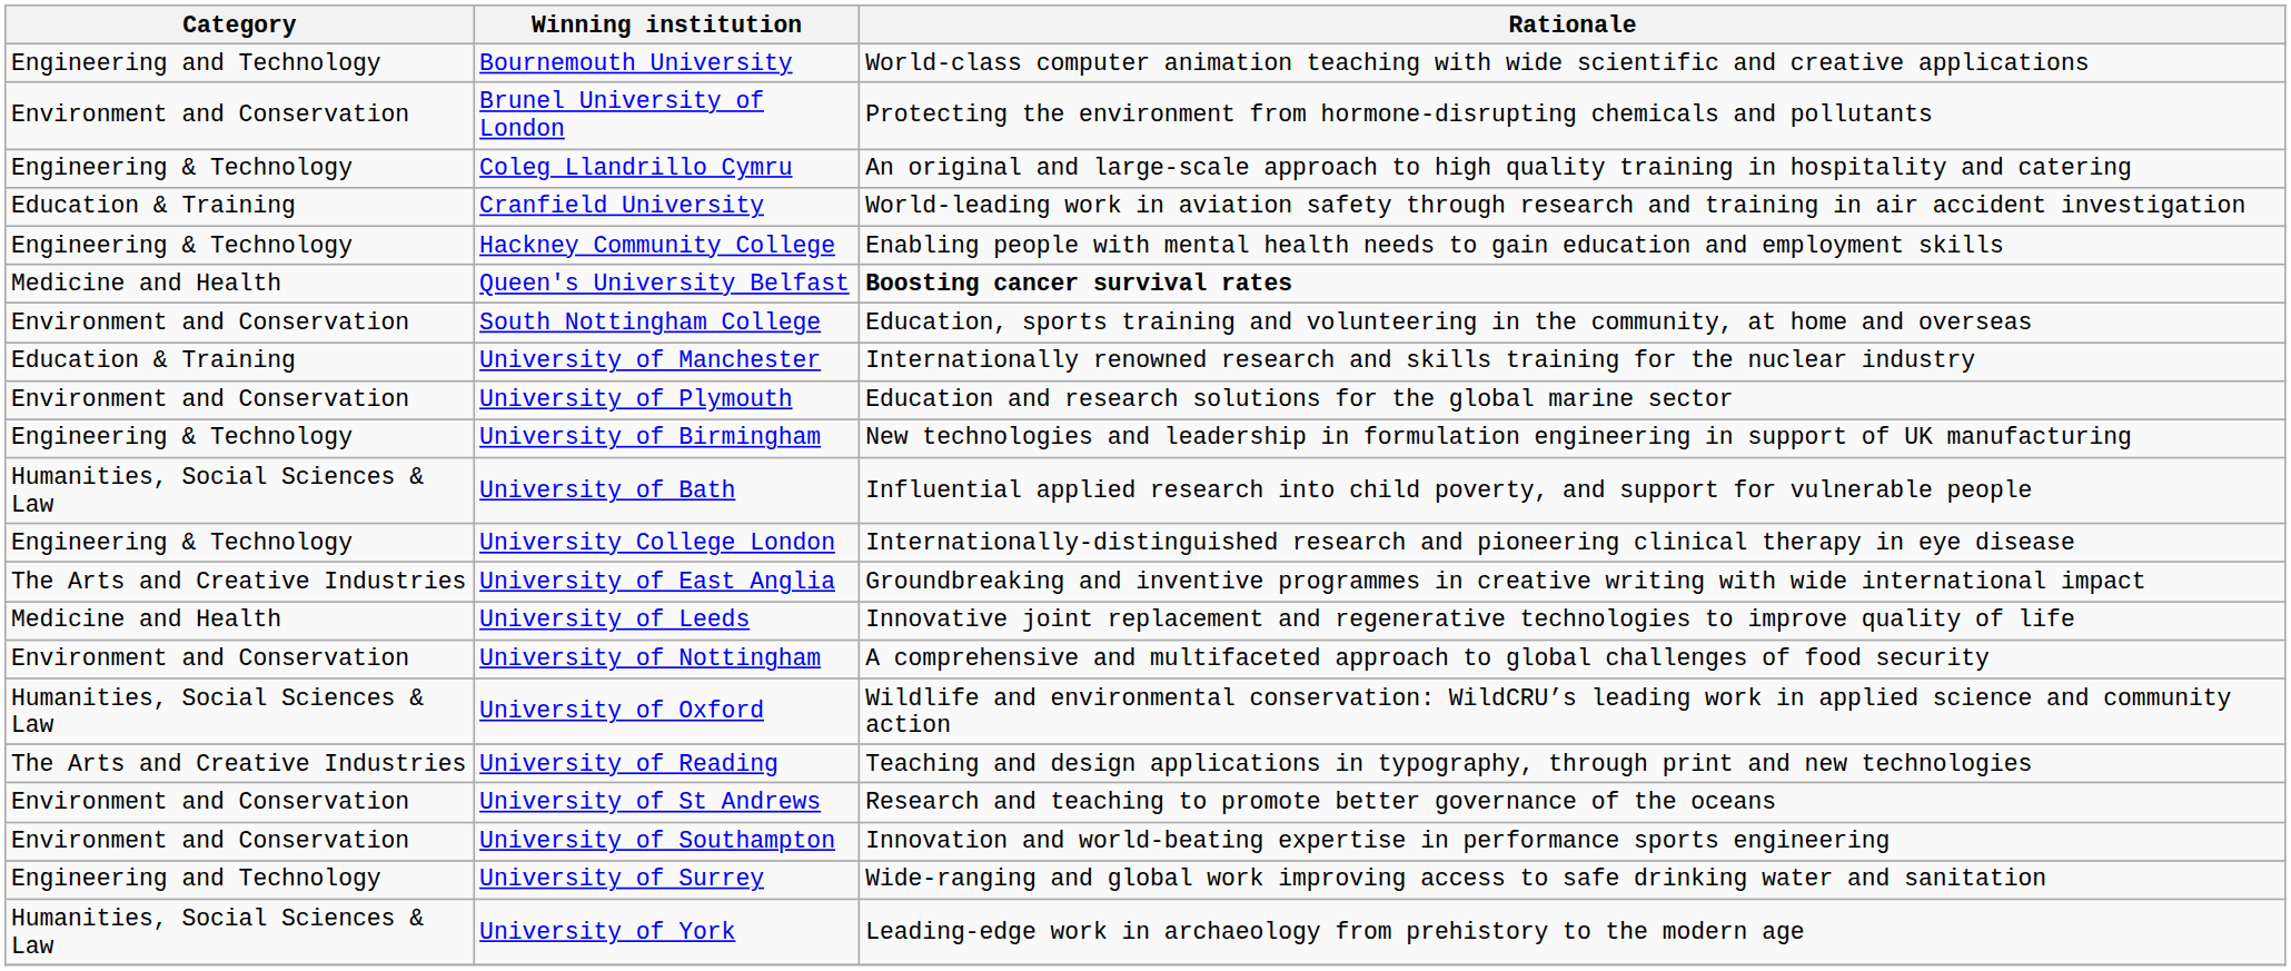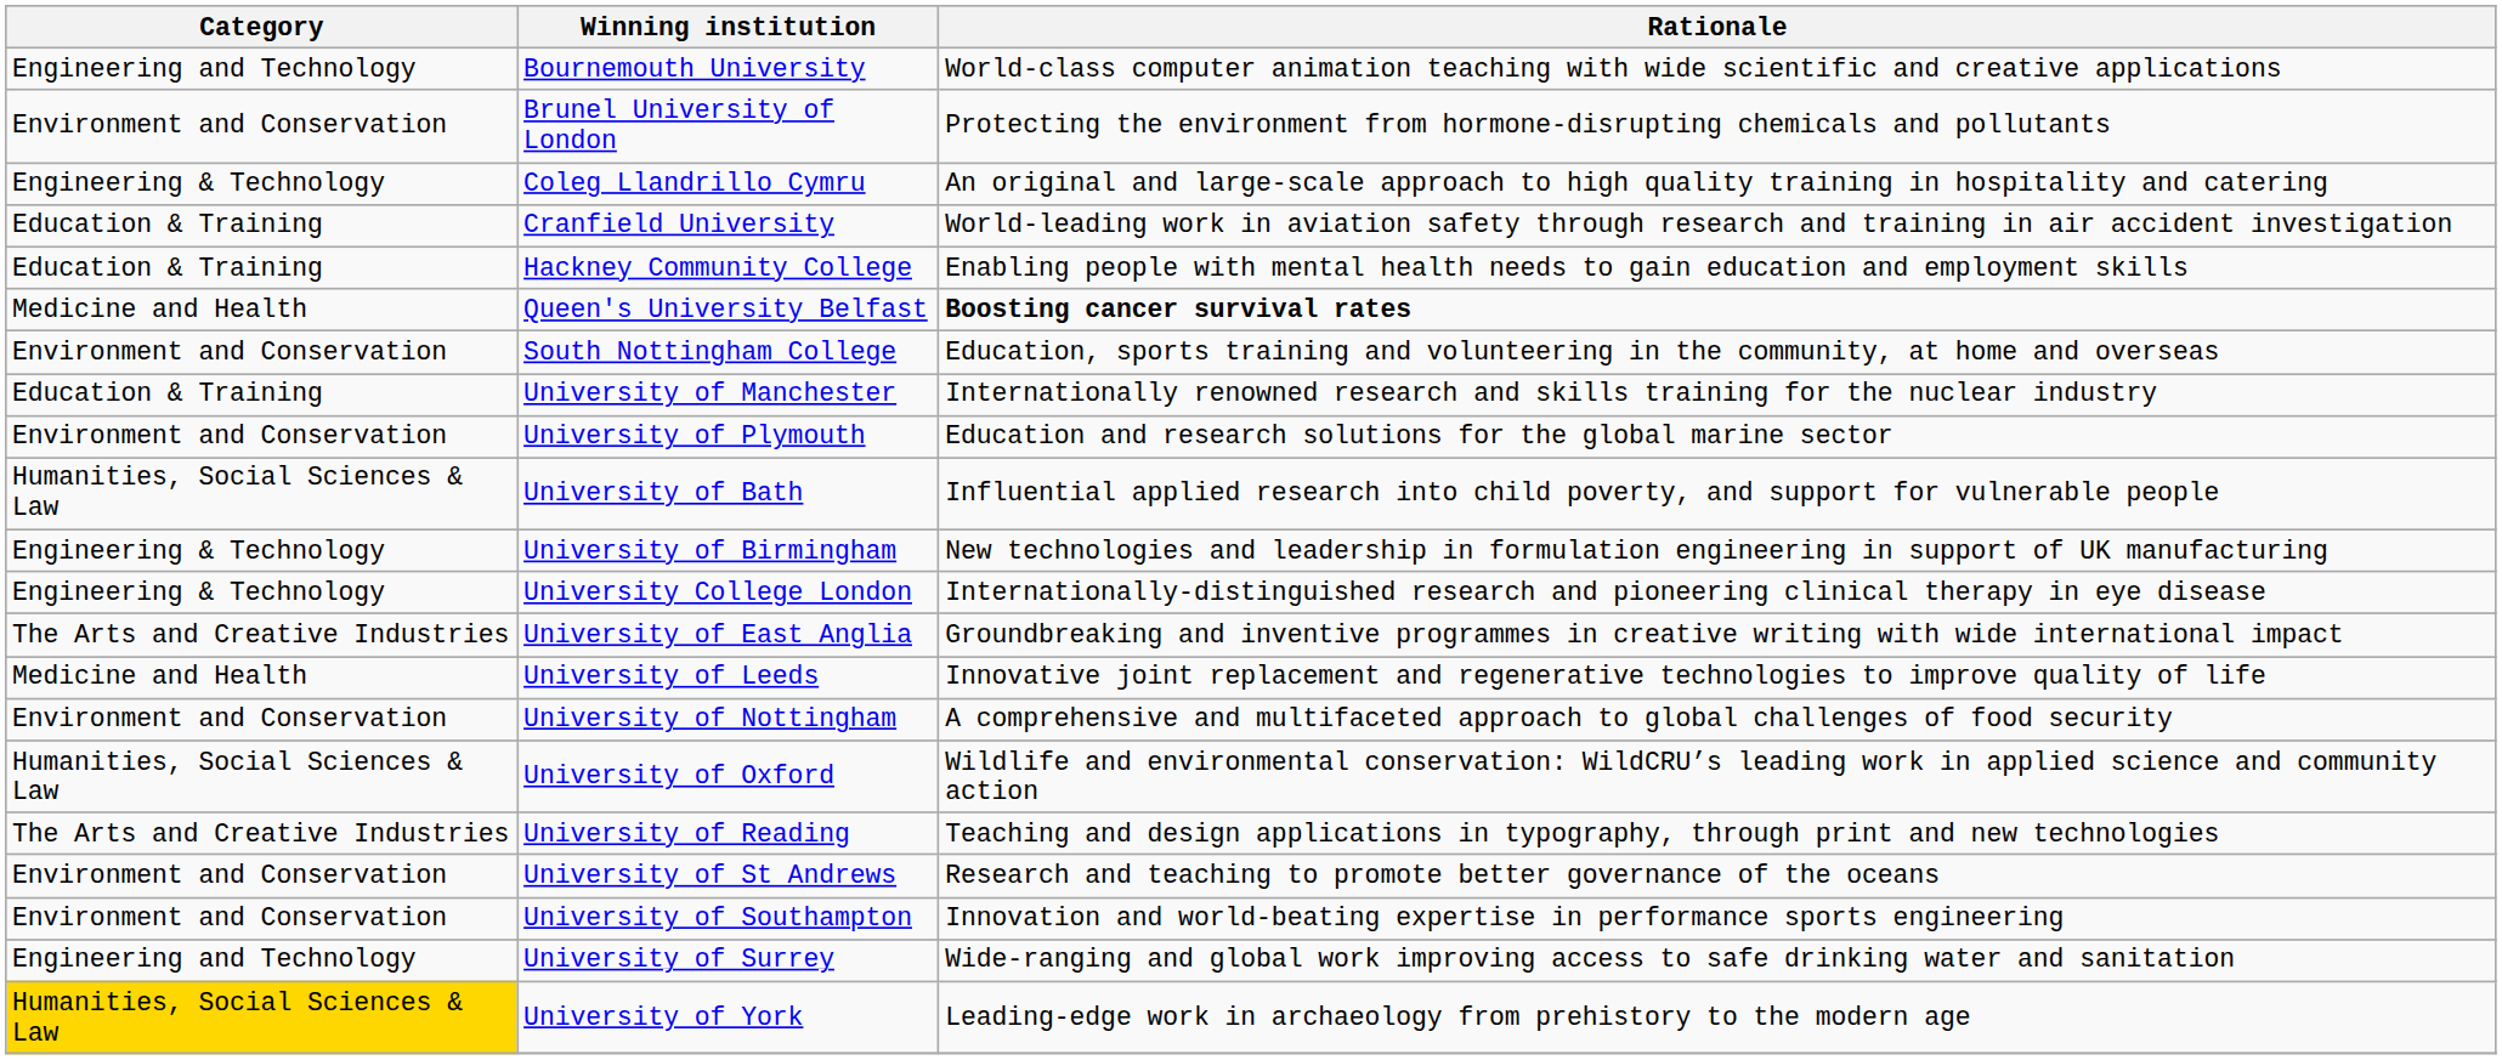Hackney Community College | Category: Engineering & Technology -> Education & Training
rows swapped: University of Bath <-> University of Birmingham
University of York | Category: no background -> gold background
